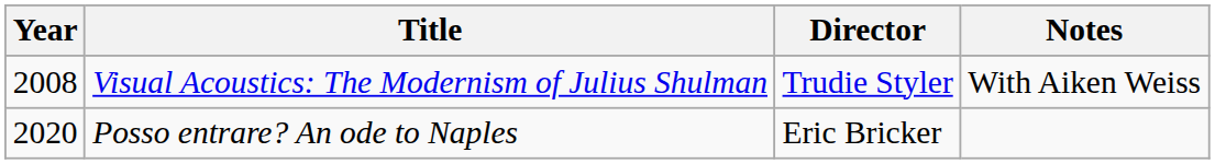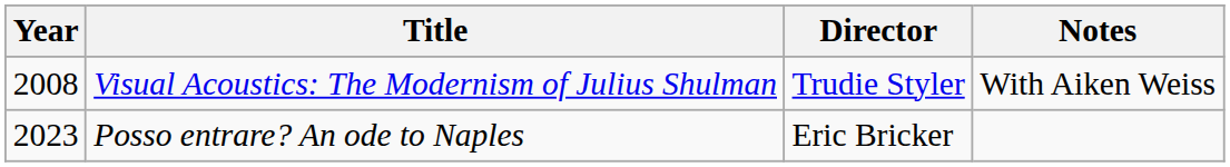Posso entrare? An ode to Naples | Year: 2020 -> 2023
